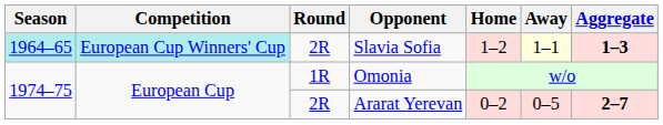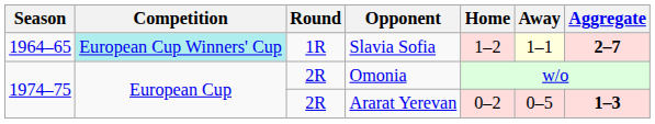Slavia Sofia | Season: paleturquoise background -> no background
Slavia Sofia | Round: 2R -> 1R
Slavia Sofia | Aggregate: 1–3 -> 2–7
Omonia | Round: 1R -> 2R
Ararat Yerevan | Aggregate: 2–7 -> 1–3
